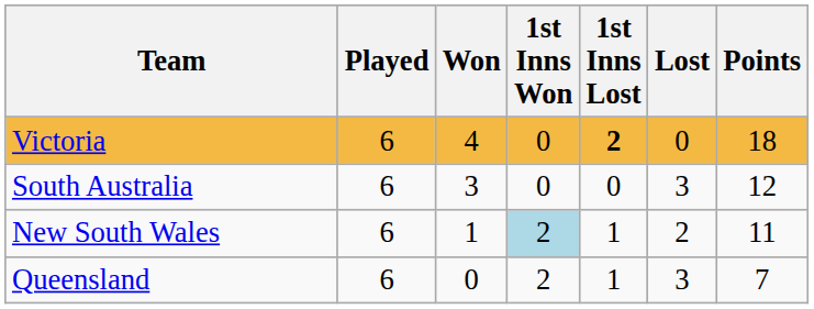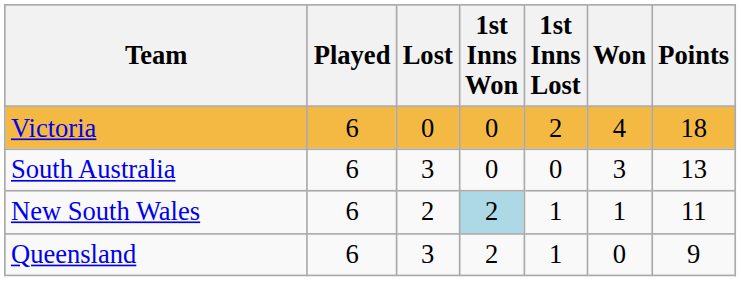columns swapped: Won <-> Lost
Victoria | 1st Inns Lost: bold -> normal
South Australia | Points: 12 -> 13
Queensland | Points: 7 -> 9
